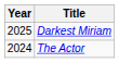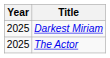The Actor | Year: 2024 -> 2025
